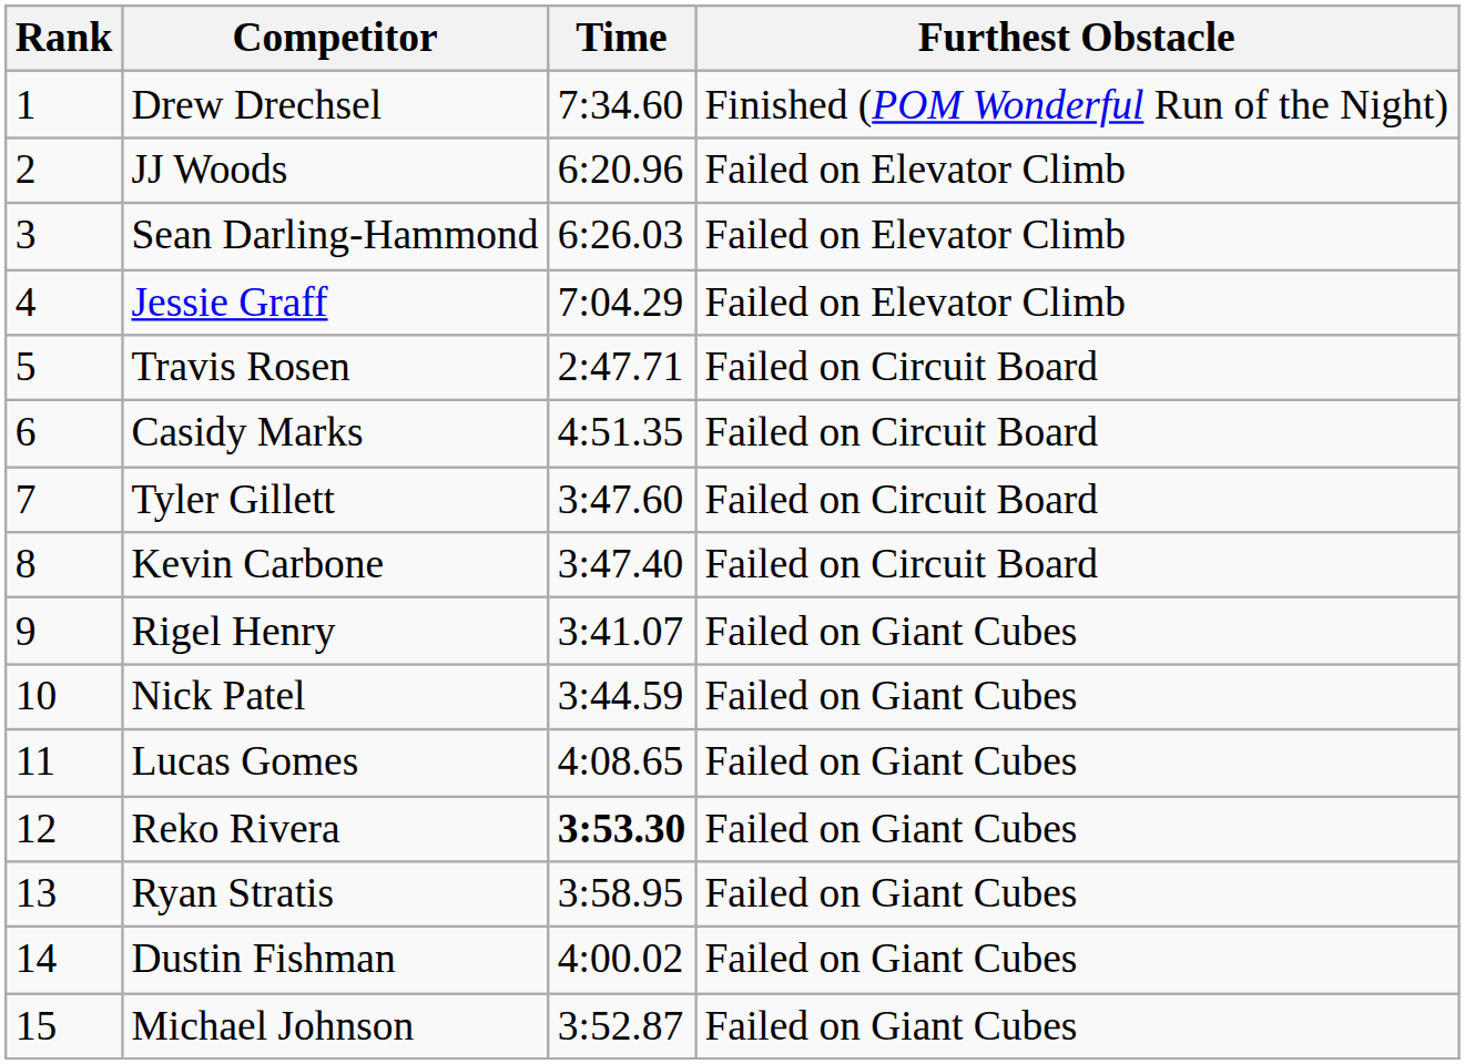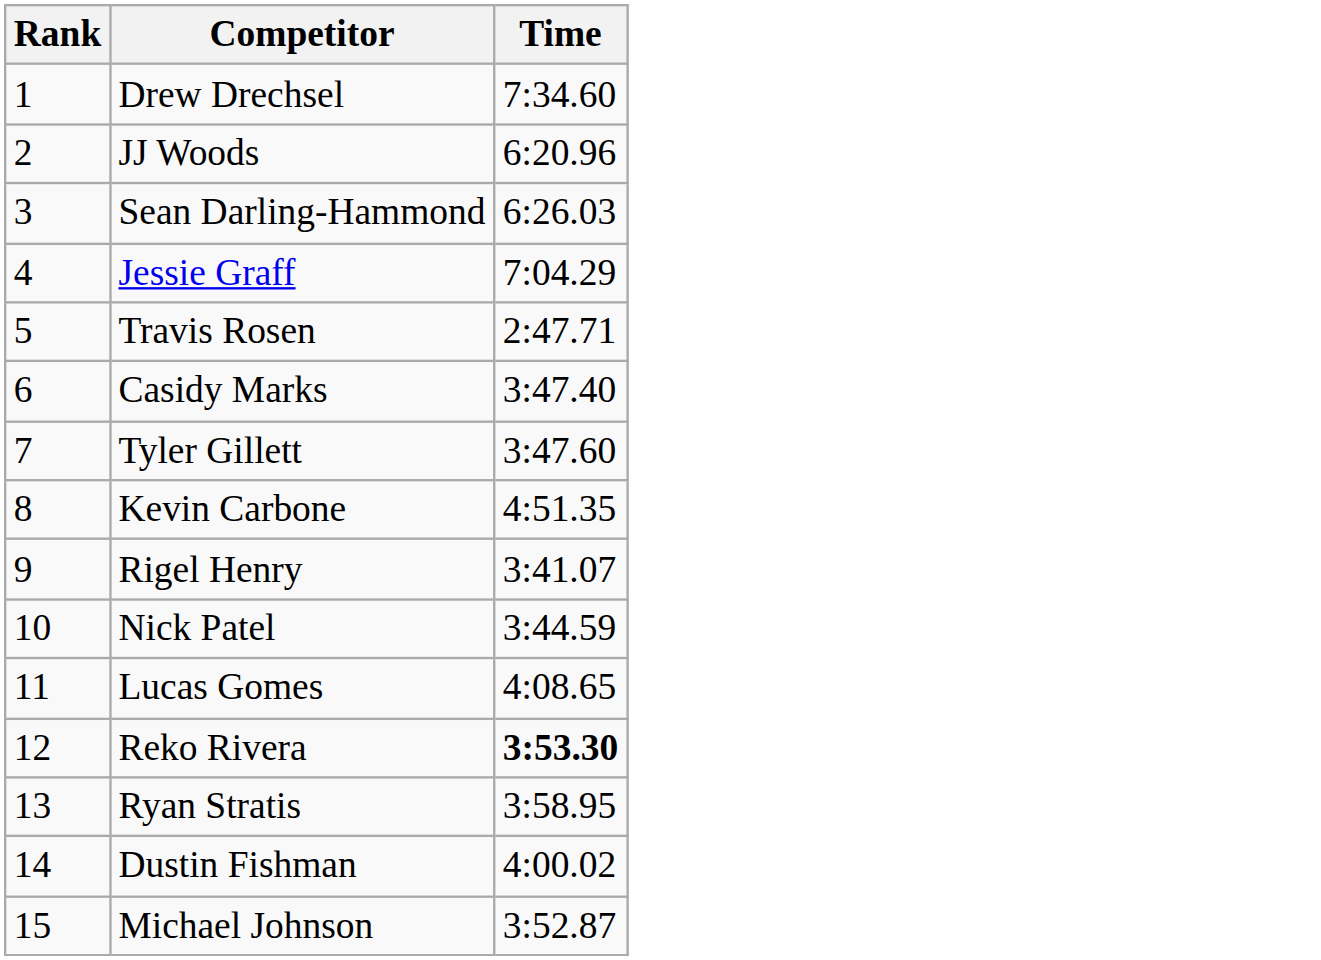- column: Furthest Obstacle | Finished (POM Wonderful Run of the Night) | Failed on Elevator Climb | Failed on Elevator Climb | Failed on Elevator Climb | Failed on Circuit Board | Failed on Circuit Board | Failed on Circuit Board | Failed on Circuit Board | Failed on Giant Cubes | Failed on Giant Cubes | Failed on Giant Cubes | Failed on Giant Cubes | Failed on Giant Cubes | Failed on Giant Cubes | Failed on Giant Cubes
Casidy Marks | Time: 4:51.35 -> 3:47.40
Kevin Carbone | Time: 3:47.40 -> 4:51.35
